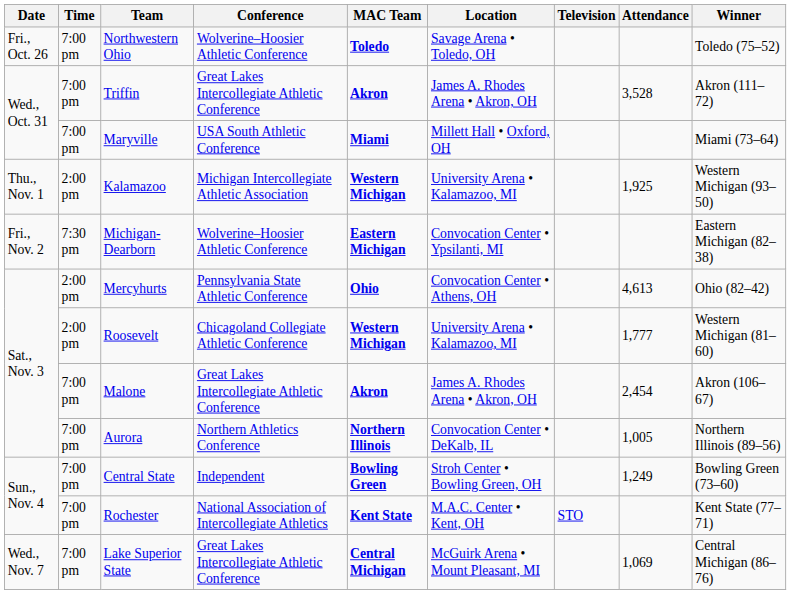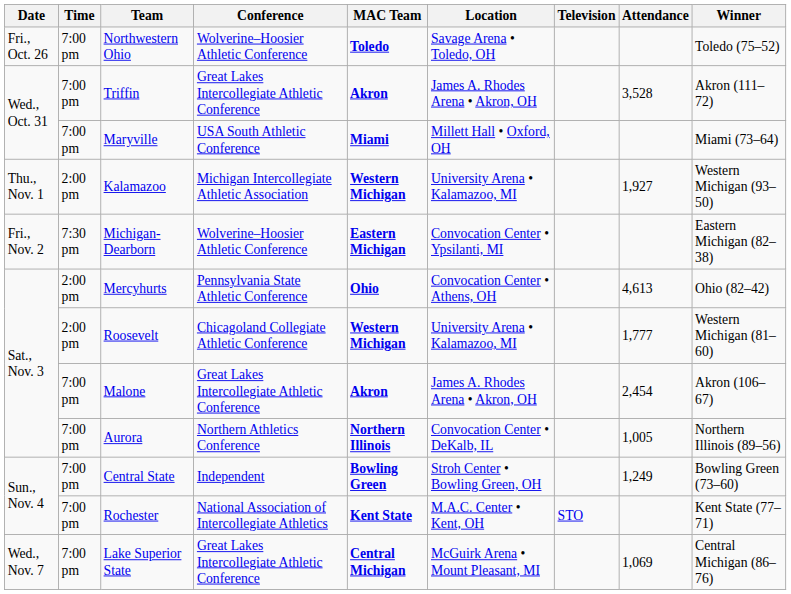Kalamazoo | Attendance: 1,925 -> 1,927
